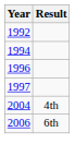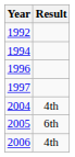+ row: 2005 | 6th
2006 | Result: 6th -> 4th
